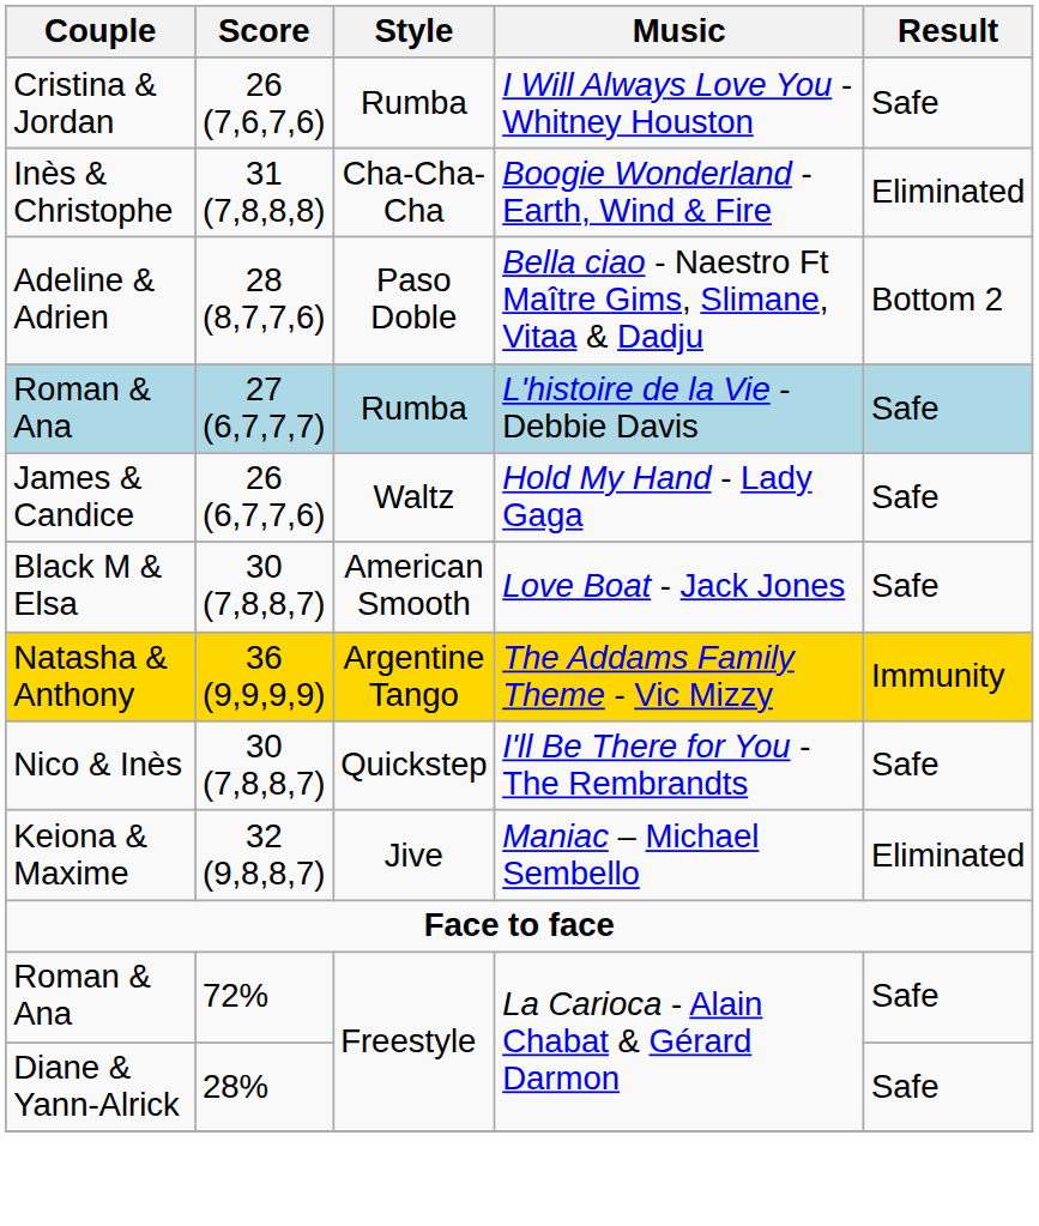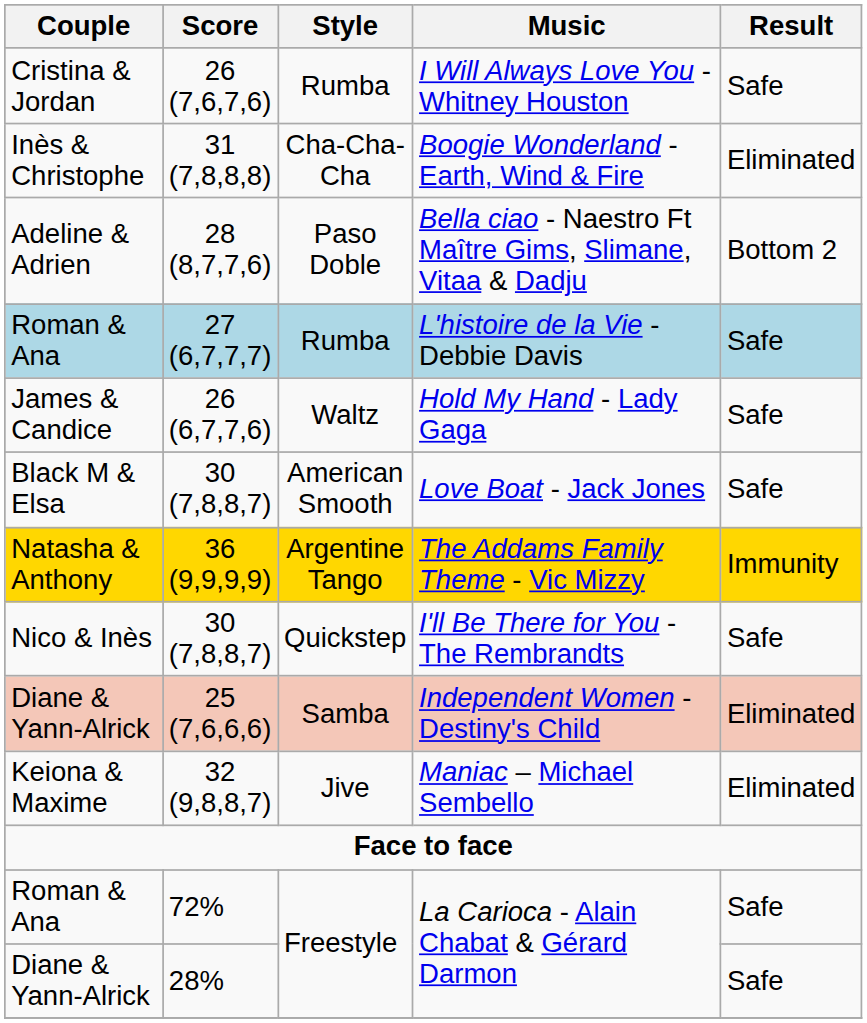+ row: Diane & Yann-Alrick | 25 (7,6,6,6) | Samba | Independent Women - Destiny's Child | Eliminated
